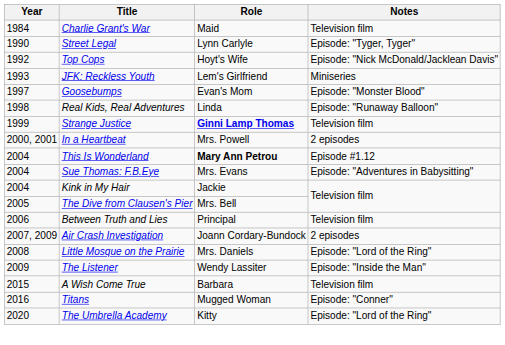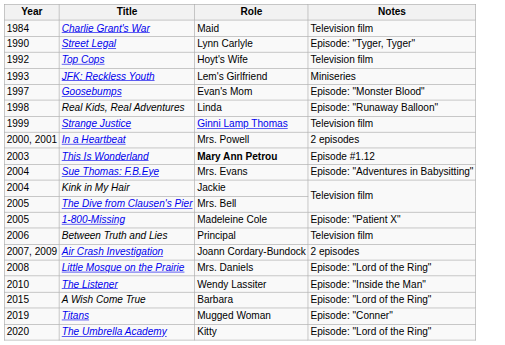Top Cops | Notes: Episode: "Nick McDonald/Jacklean Davis" -> Television film
Strange Justice | Role: bold -> normal
This Is Wonderland | Year: 2004 -> 2003
+ row: 2005 | 1-800-Missing | Madeleine Cole | Episode: "Patient X"
The Listener | Year: 2009 -> 2010
A Wish Come True | Notes: Television film -> Episode: "Lord of the Ring"
Titans | Year: 2016 -> 2019
